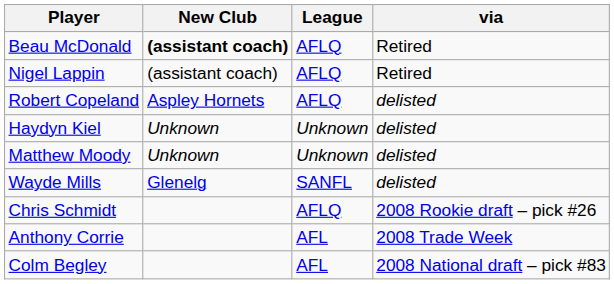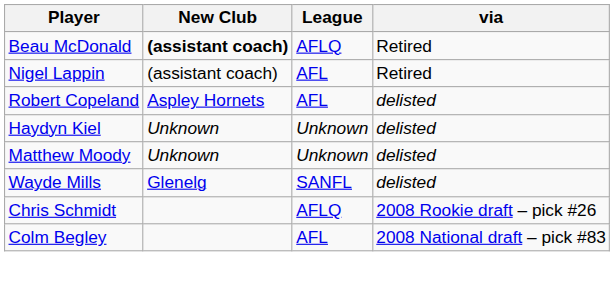Nigel Lappin | League: AFLQ -> AFL
Robert Copeland | League: AFLQ -> AFL
- row: Anthony Corrie | AFL | 2008 Trade Week
